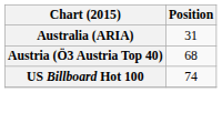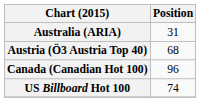+ row: Canada (Canadian Hot 100) | 96
